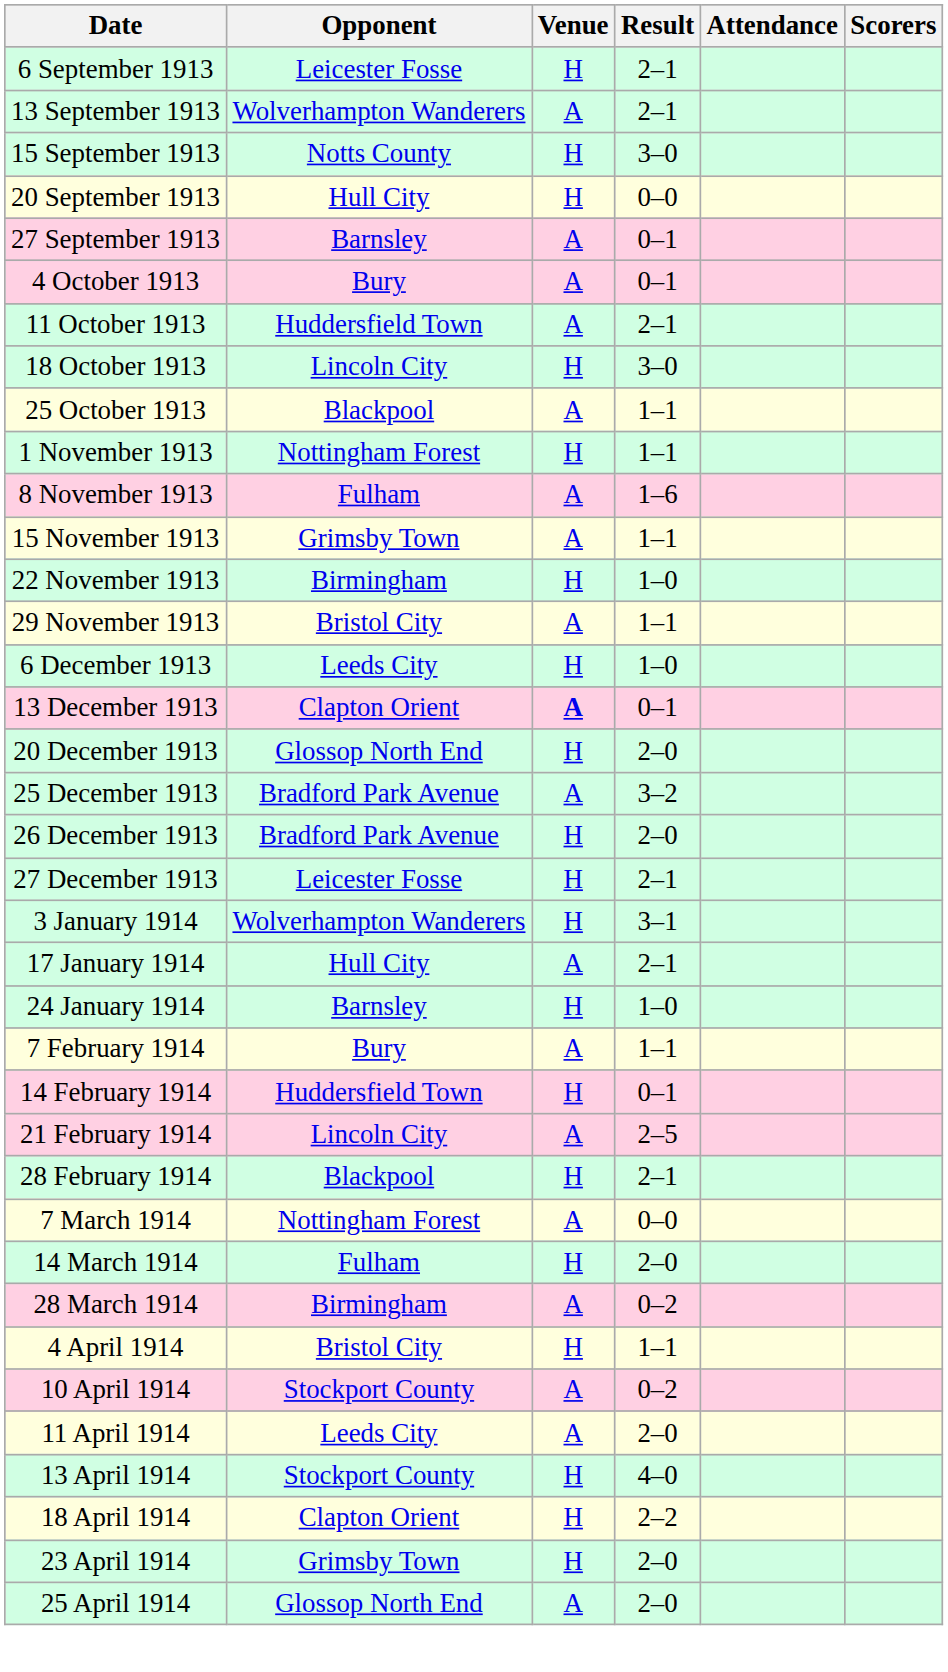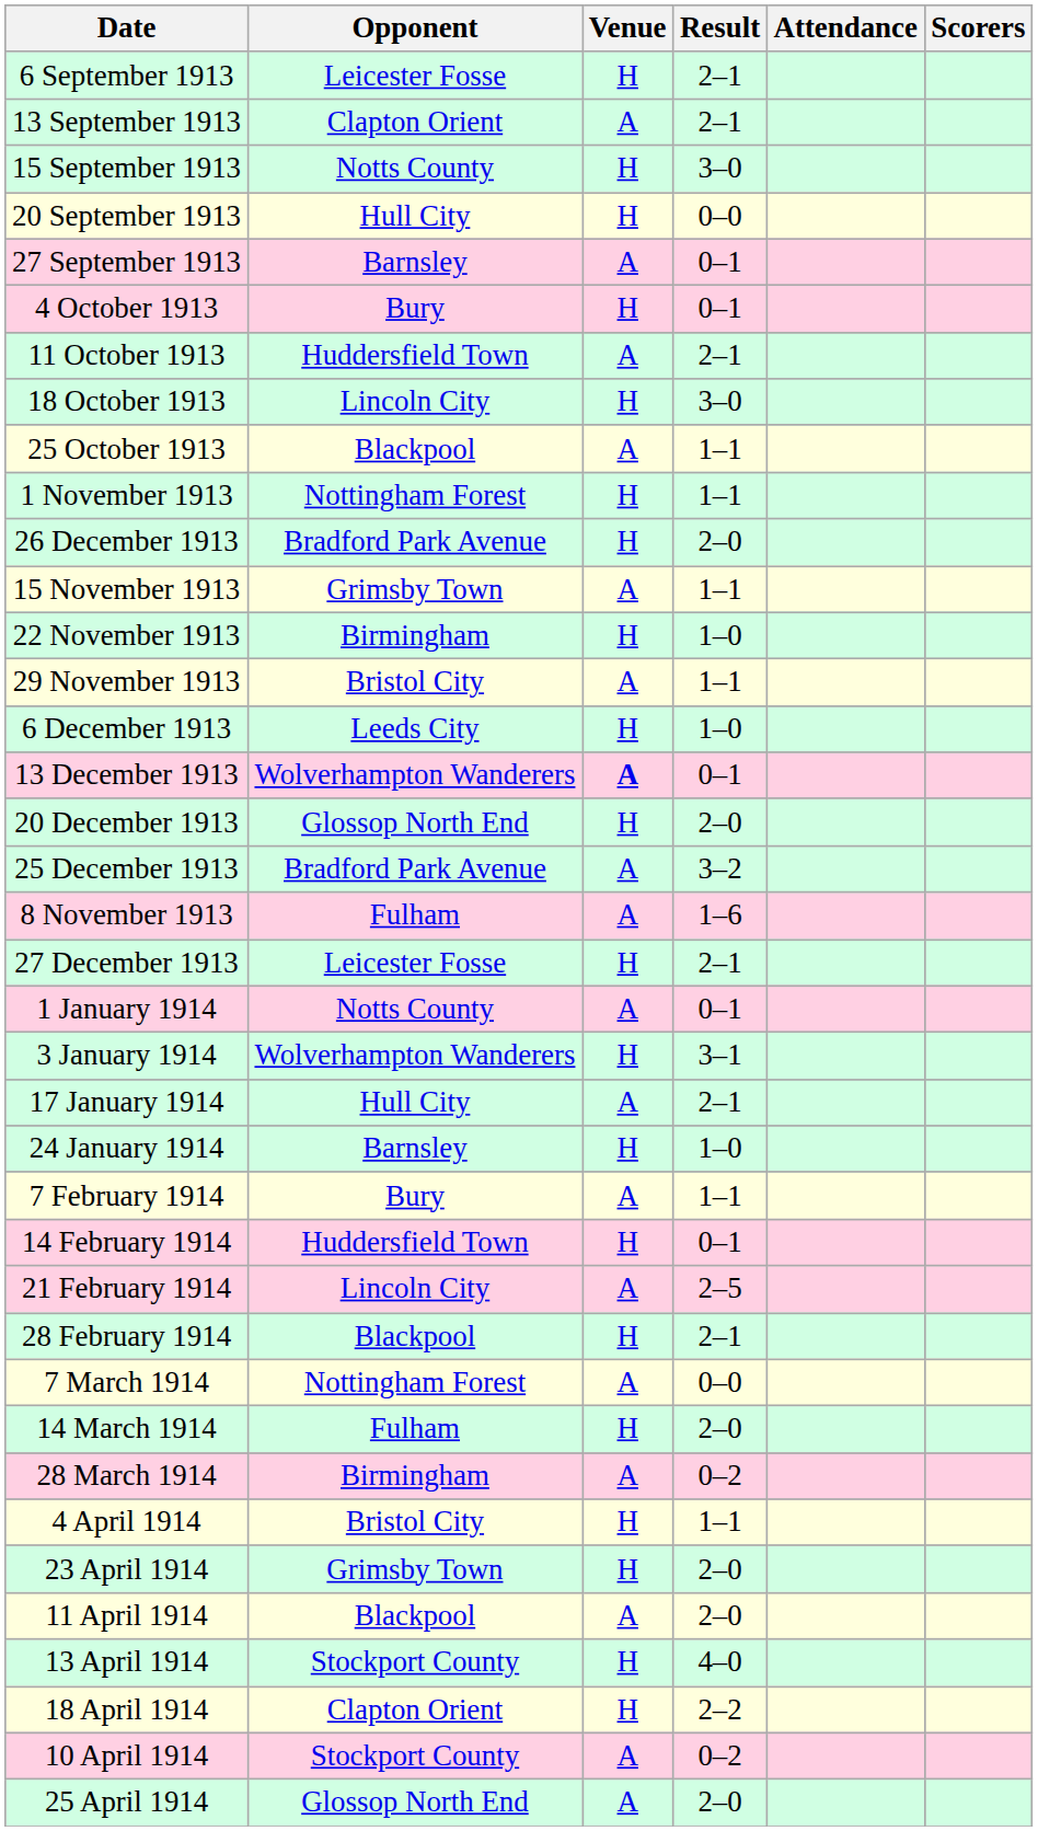13 September 1913 | Opponent: Wolverhampton Wanderers -> Clapton Orient
4 October 1913 | Venue: A -> H
rows swapped: 8 November 1913 <-> 26 December 1913
13 December 1913 | Opponent: Clapton Orient -> Wolverhampton Wanderers
+ row: 1 January 1914 | Notts County | A | 0–1
rows swapped: 10 April 1914 <-> 23 April 1914
11 April 1914 | Opponent: Leeds City -> Blackpool
